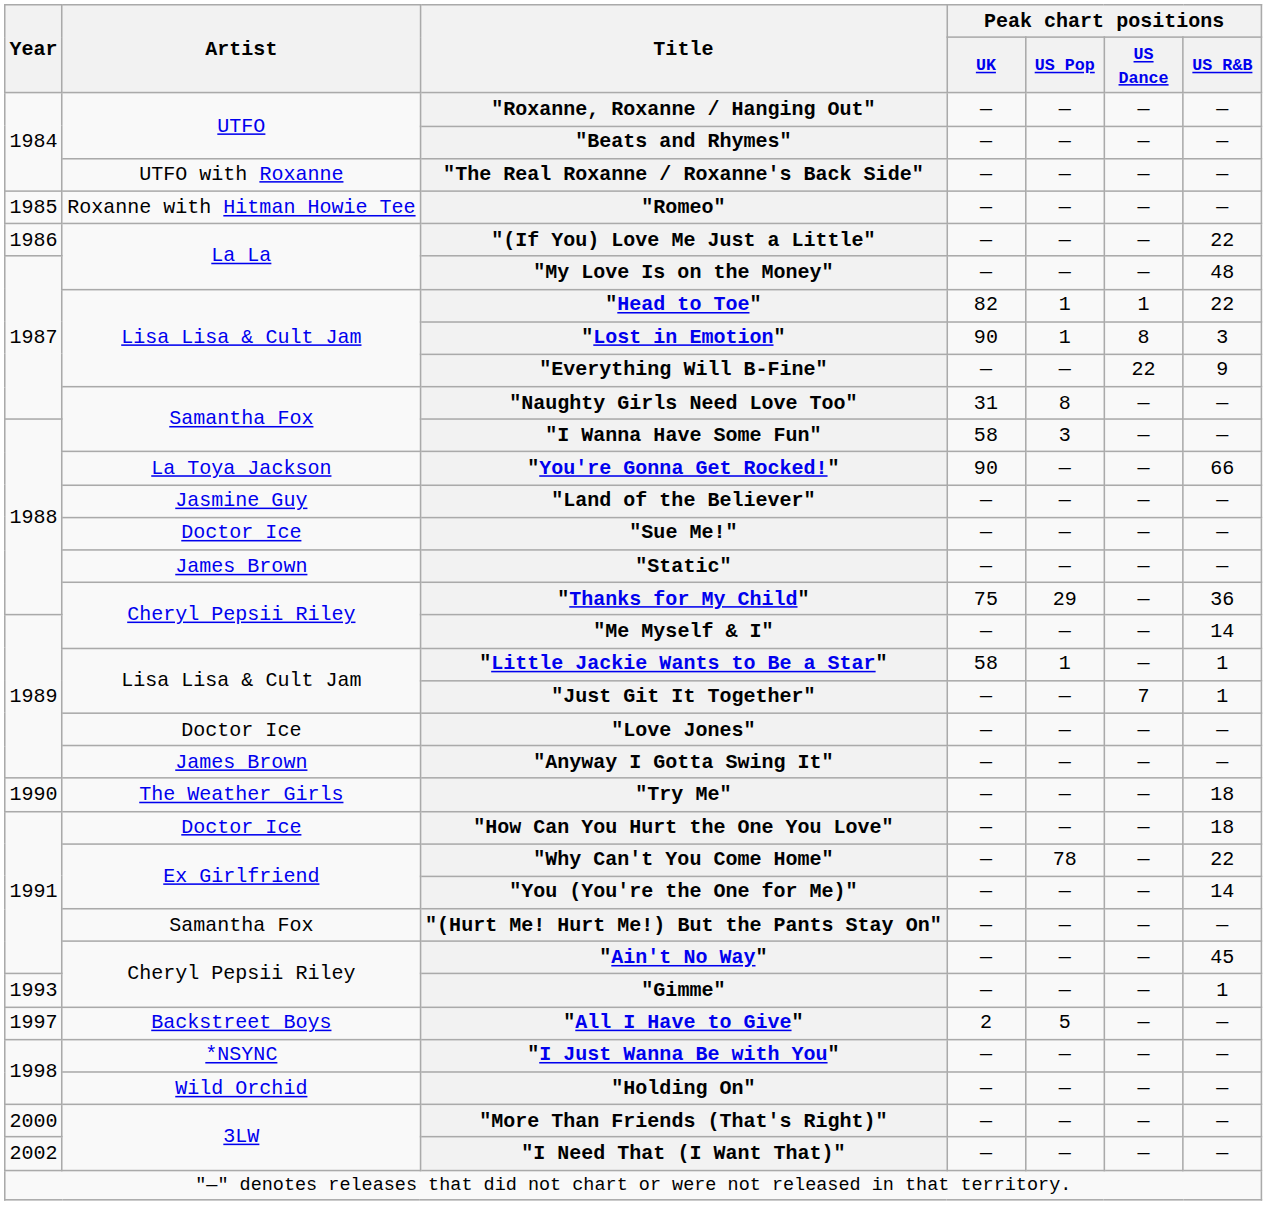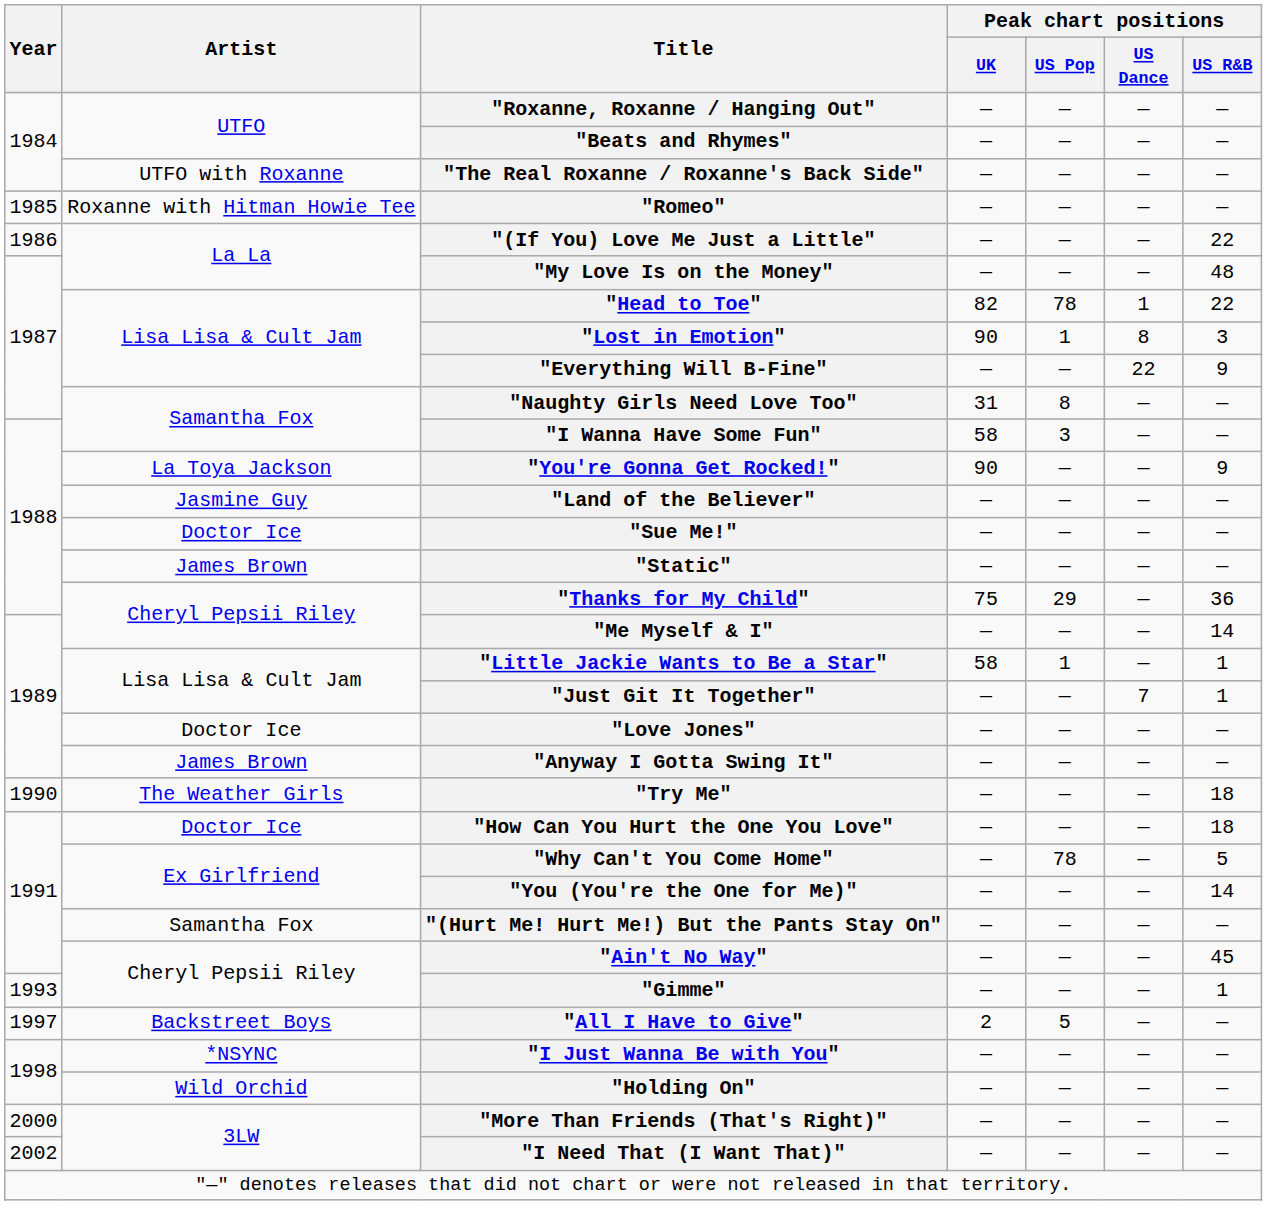"Head to Toe" | Peak chart positions / US Pop: 1 -> 78
"You're Gonna Get Rocked!" | Peak chart positions / US R&B: 66 -> 9
"Why Can't You Come Home" | Peak chart positions / US R&B: 22 -> 5
